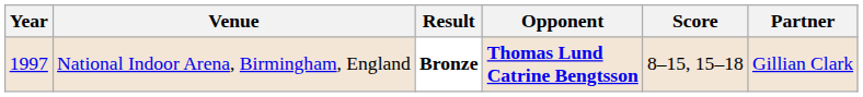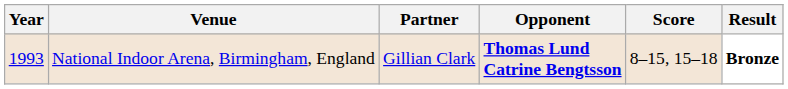columns swapped: Partner <-> Result
National Indoor Arena, Birmingham, England | Year: 1997 -> 1993
